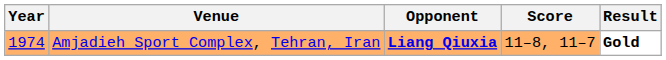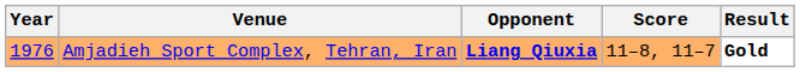Amjadieh Sport Complex, Tehran, Iran | Year: 1974 -> 1976
